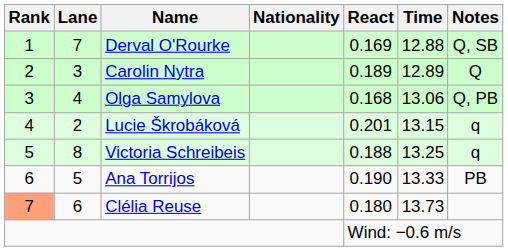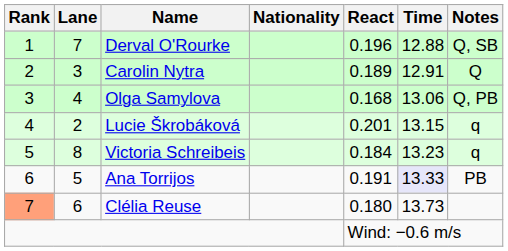Derval O'Rourke | React: 0.169 -> 0.196
Carolin Nytra | Time: 12.89 -> 12.91
Victoria Schreibeis | React: 0.188 -> 0.184
Victoria Schreibeis | Time: 13.25 -> 13.23
Ana Torrijos | React: 0.190 -> 0.191
Ana Torrijos | Time: no background -> lavender background
